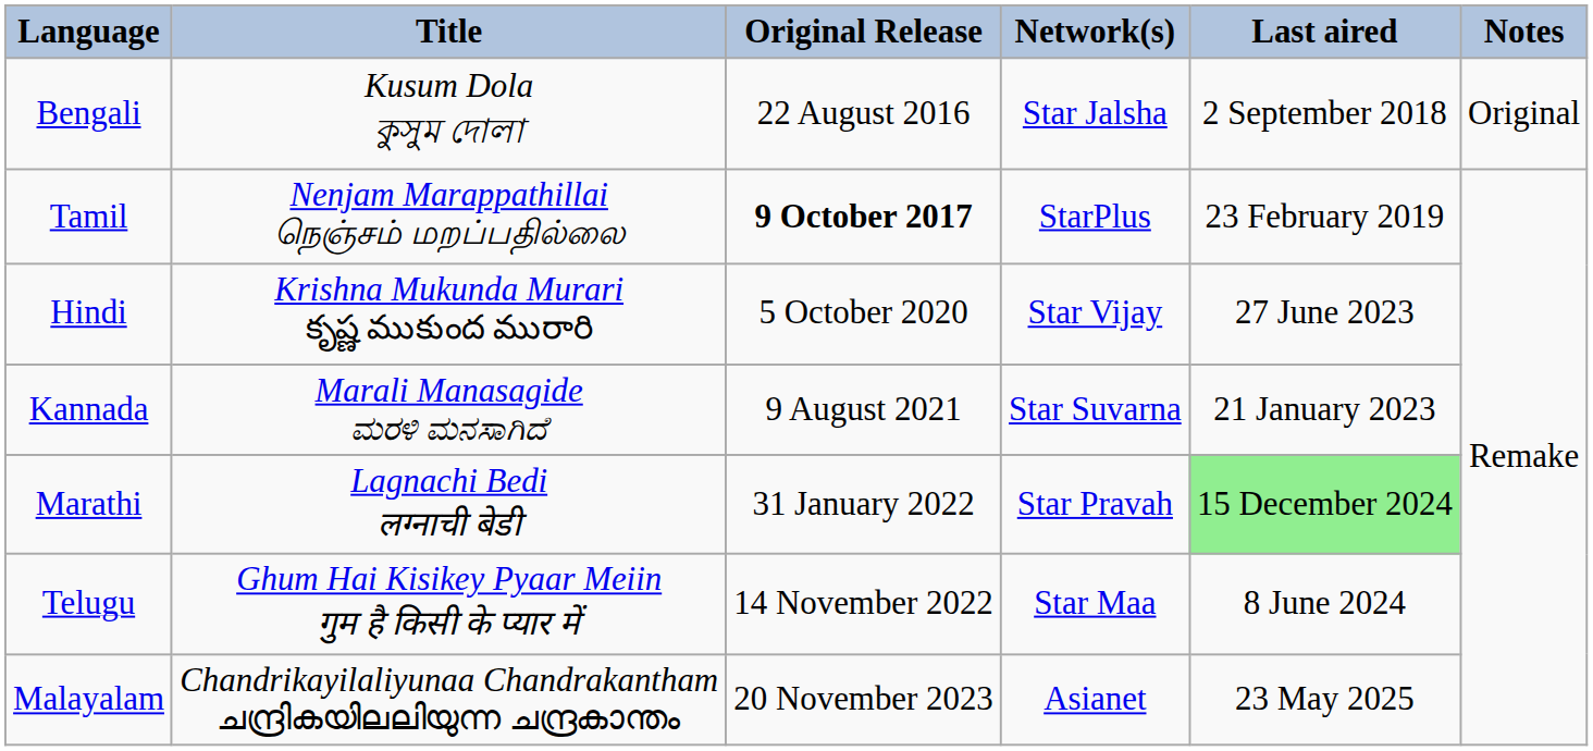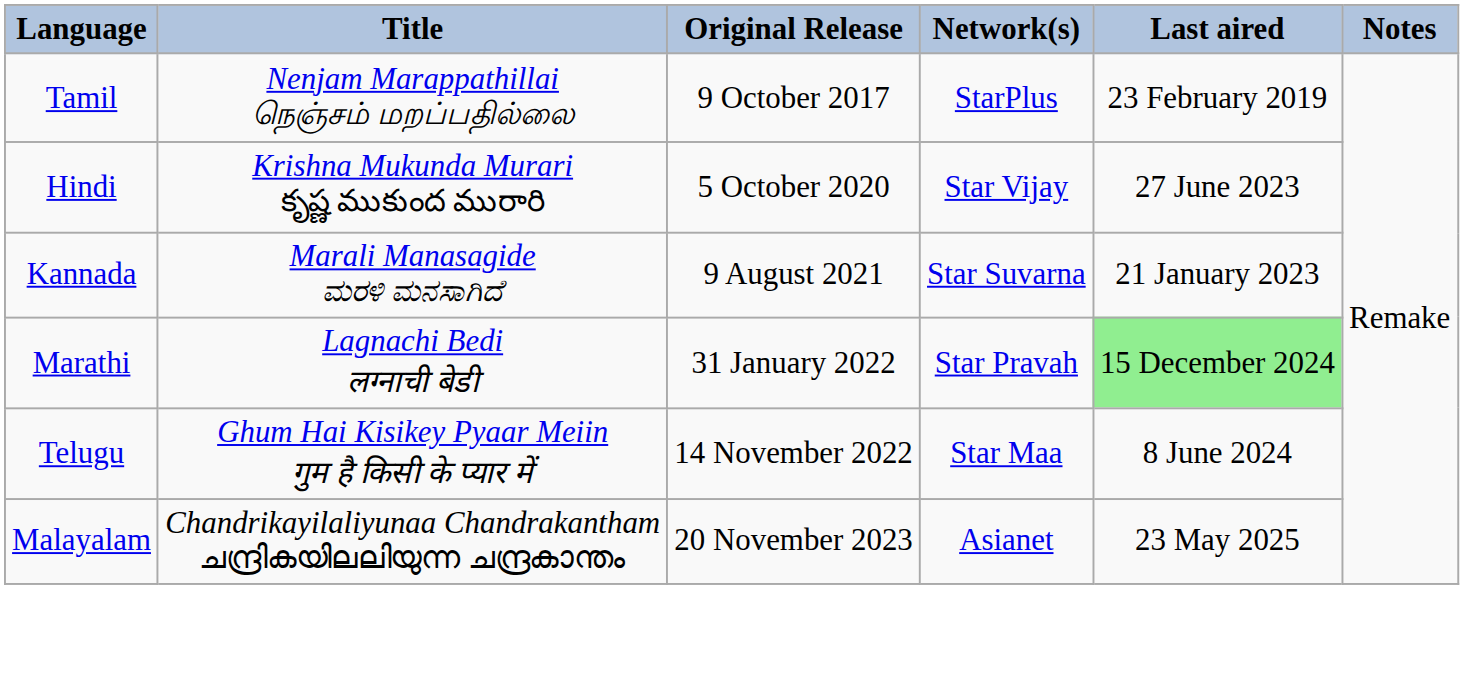- row: Bengali | Kusum Dola কুসুম দোলা | 22 August 2016 | Star Jalsha | 2 September 2018 | Original
Tamil | Original Release: bold -> normal
